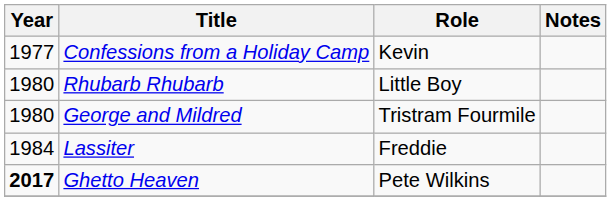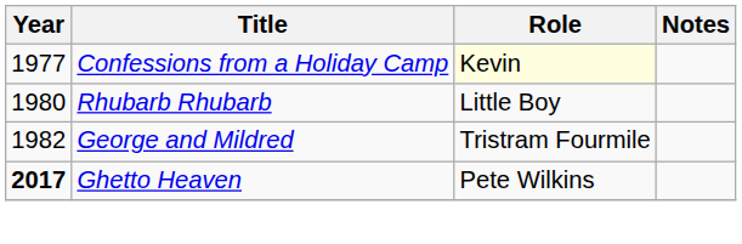Confessions from a Holiday Camp | Role: no background -> lightyellow background
George and Mildred | Year: 1980 -> 1982
- row: 1984 | Lassiter | Freddie
